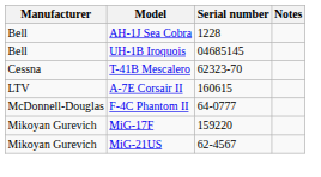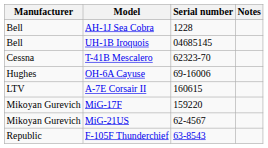+ row: Hughes | OH-6A Cayuse | 69-16006
- row: McDonnell-Douglas | F-4C Phantom II | 64-0777
+ row: Republic | F-105F Thunderchief | 63-8543
